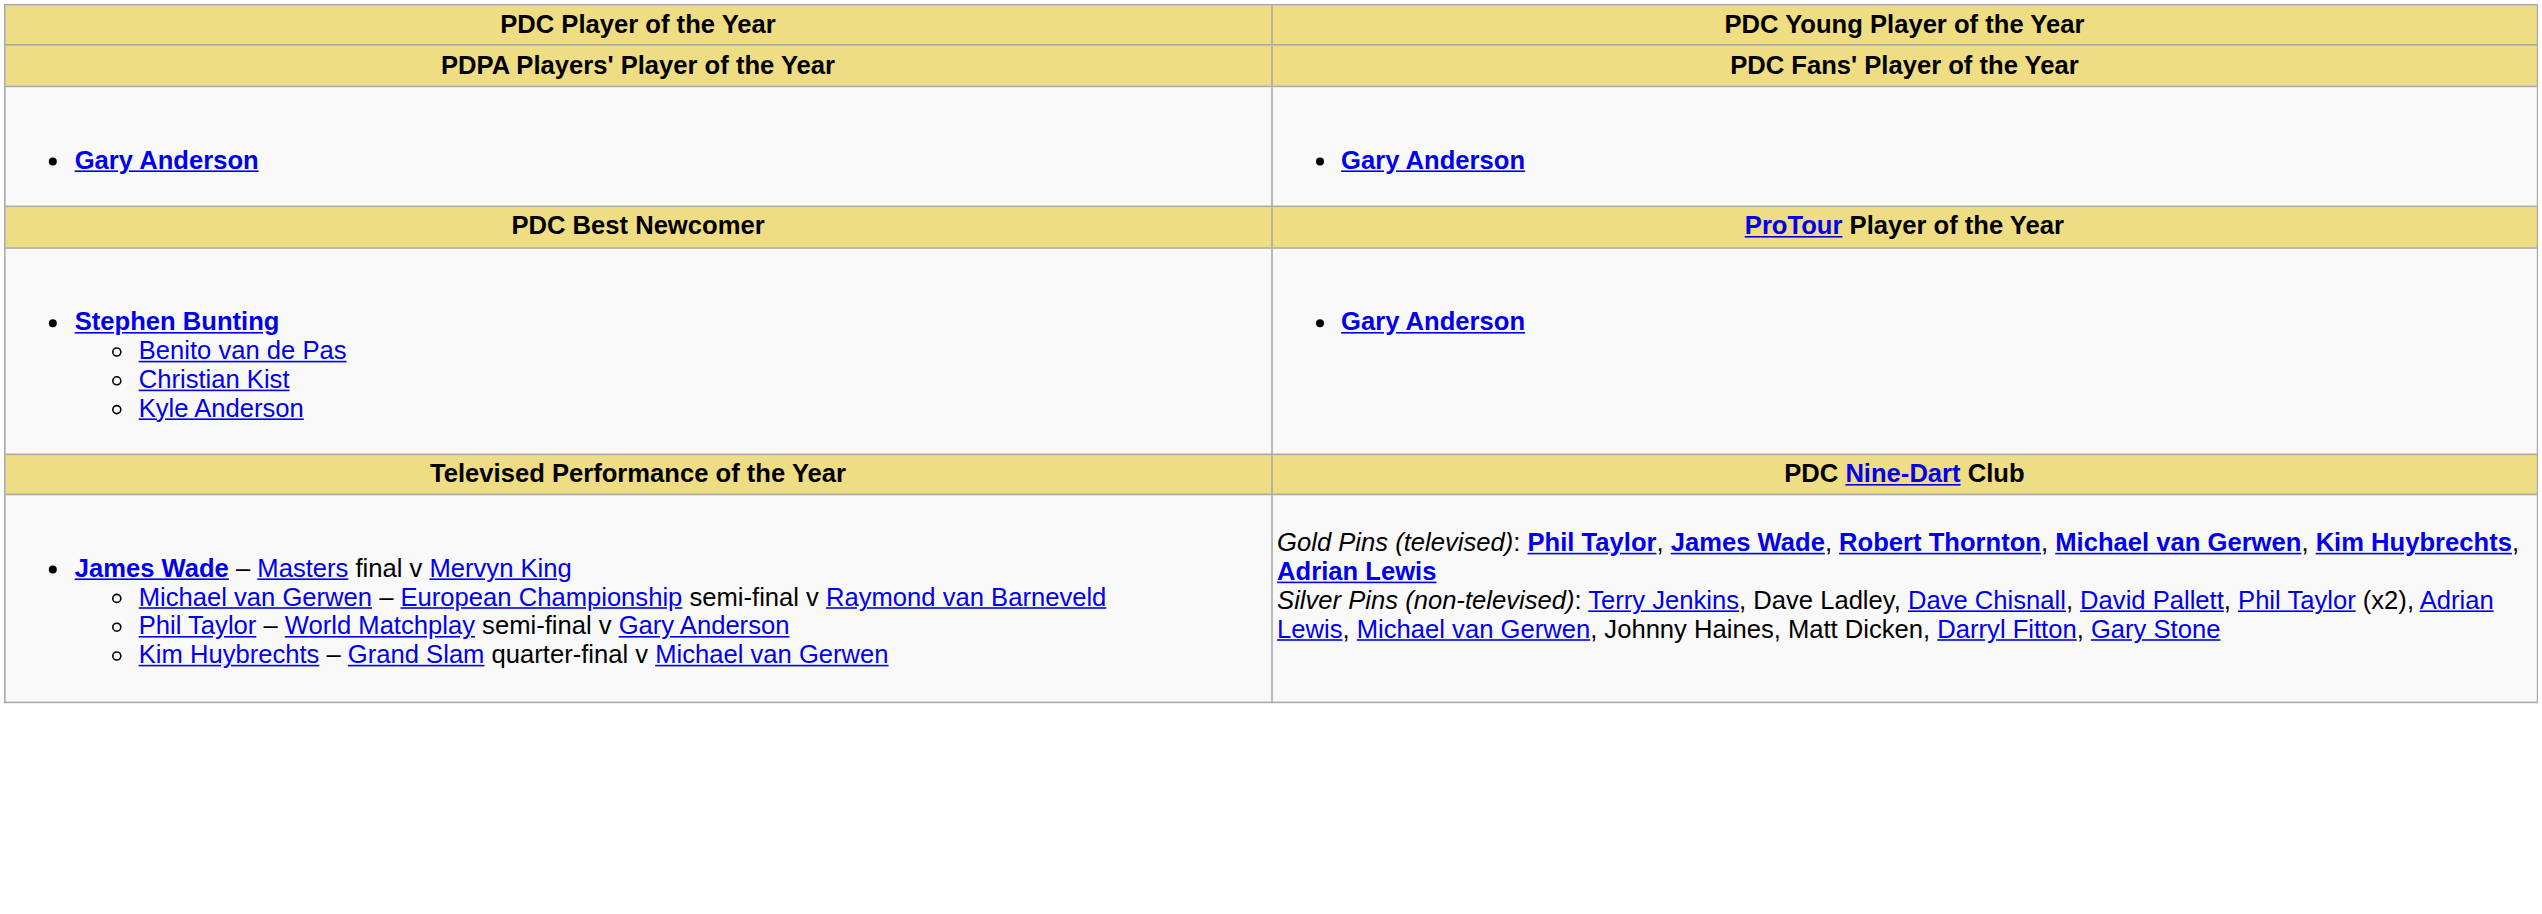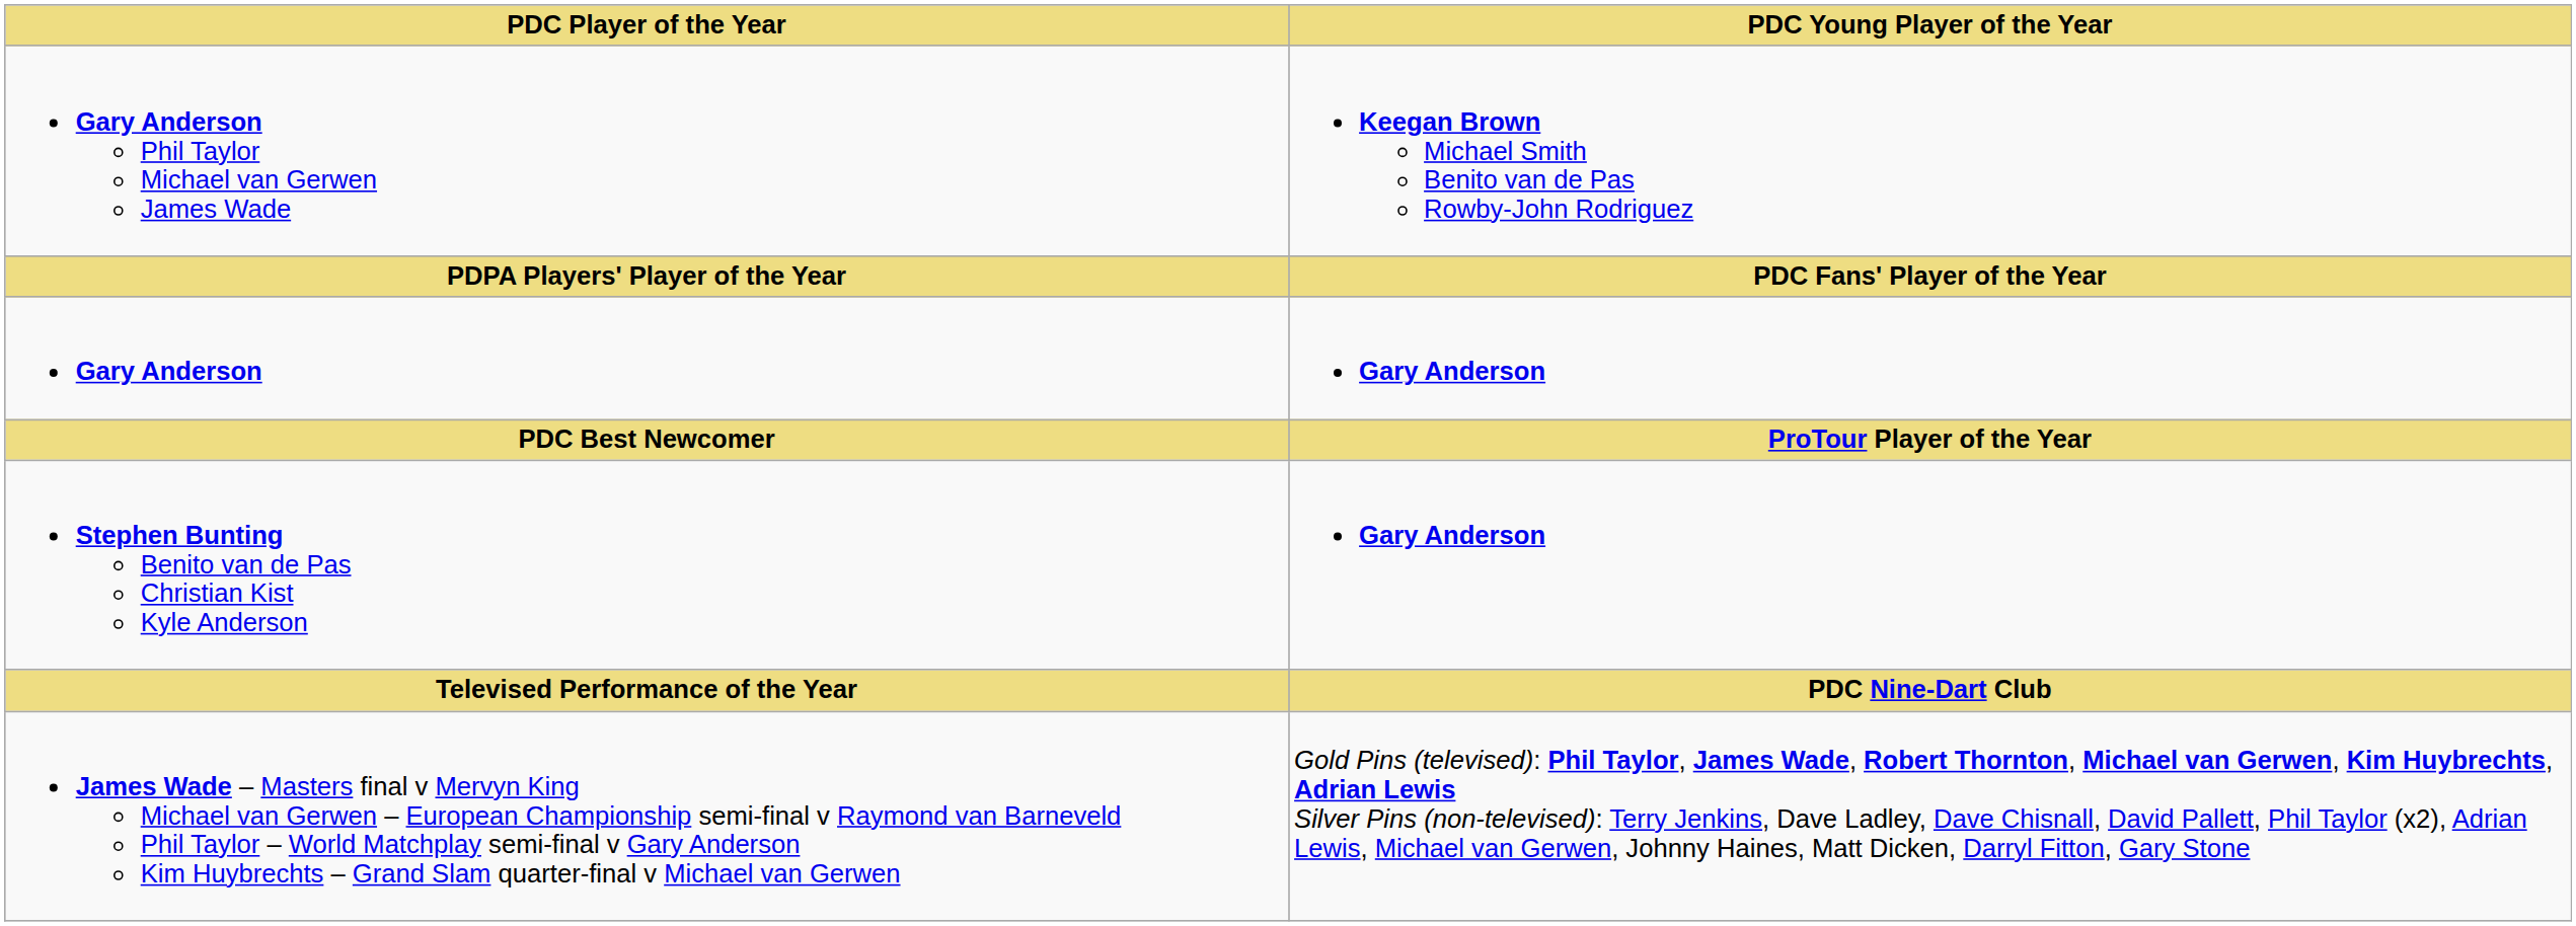+ row: Gary Anderson Phil Taylor Michael van Gerwen James Wade | Keegan Brown Michael Smith Benito van de Pas Rowby-John Rodriguez
